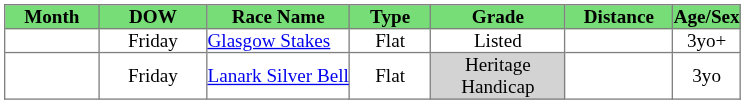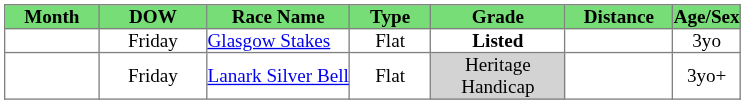Glasgow Stakes | Grade: normal -> bold
Glasgow Stakes | Age/Sex: 3yo+ -> 3yo
Lanark Silver Bell | Age/Sex: 3yo -> 3yo+
